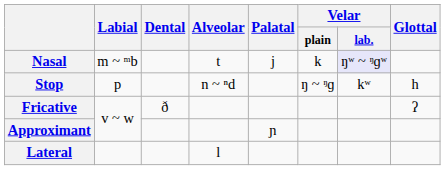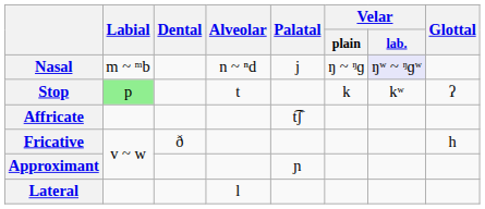Nasal | Alveolar: t -> n ~ ⁿd
Nasal | Velar / plain: k -> ŋ ~ ᵑɡ
Stop | Labial: no background -> lightgreen background
Stop | Alveolar: n ~ ⁿd -> t
Stop | Velar / plain: ŋ ~ ᵑɡ -> k
Stop | Glottal: h -> ʔ
+ row: Affricate | t͡ʃ
Fricative | Glottal: ʔ -> h
